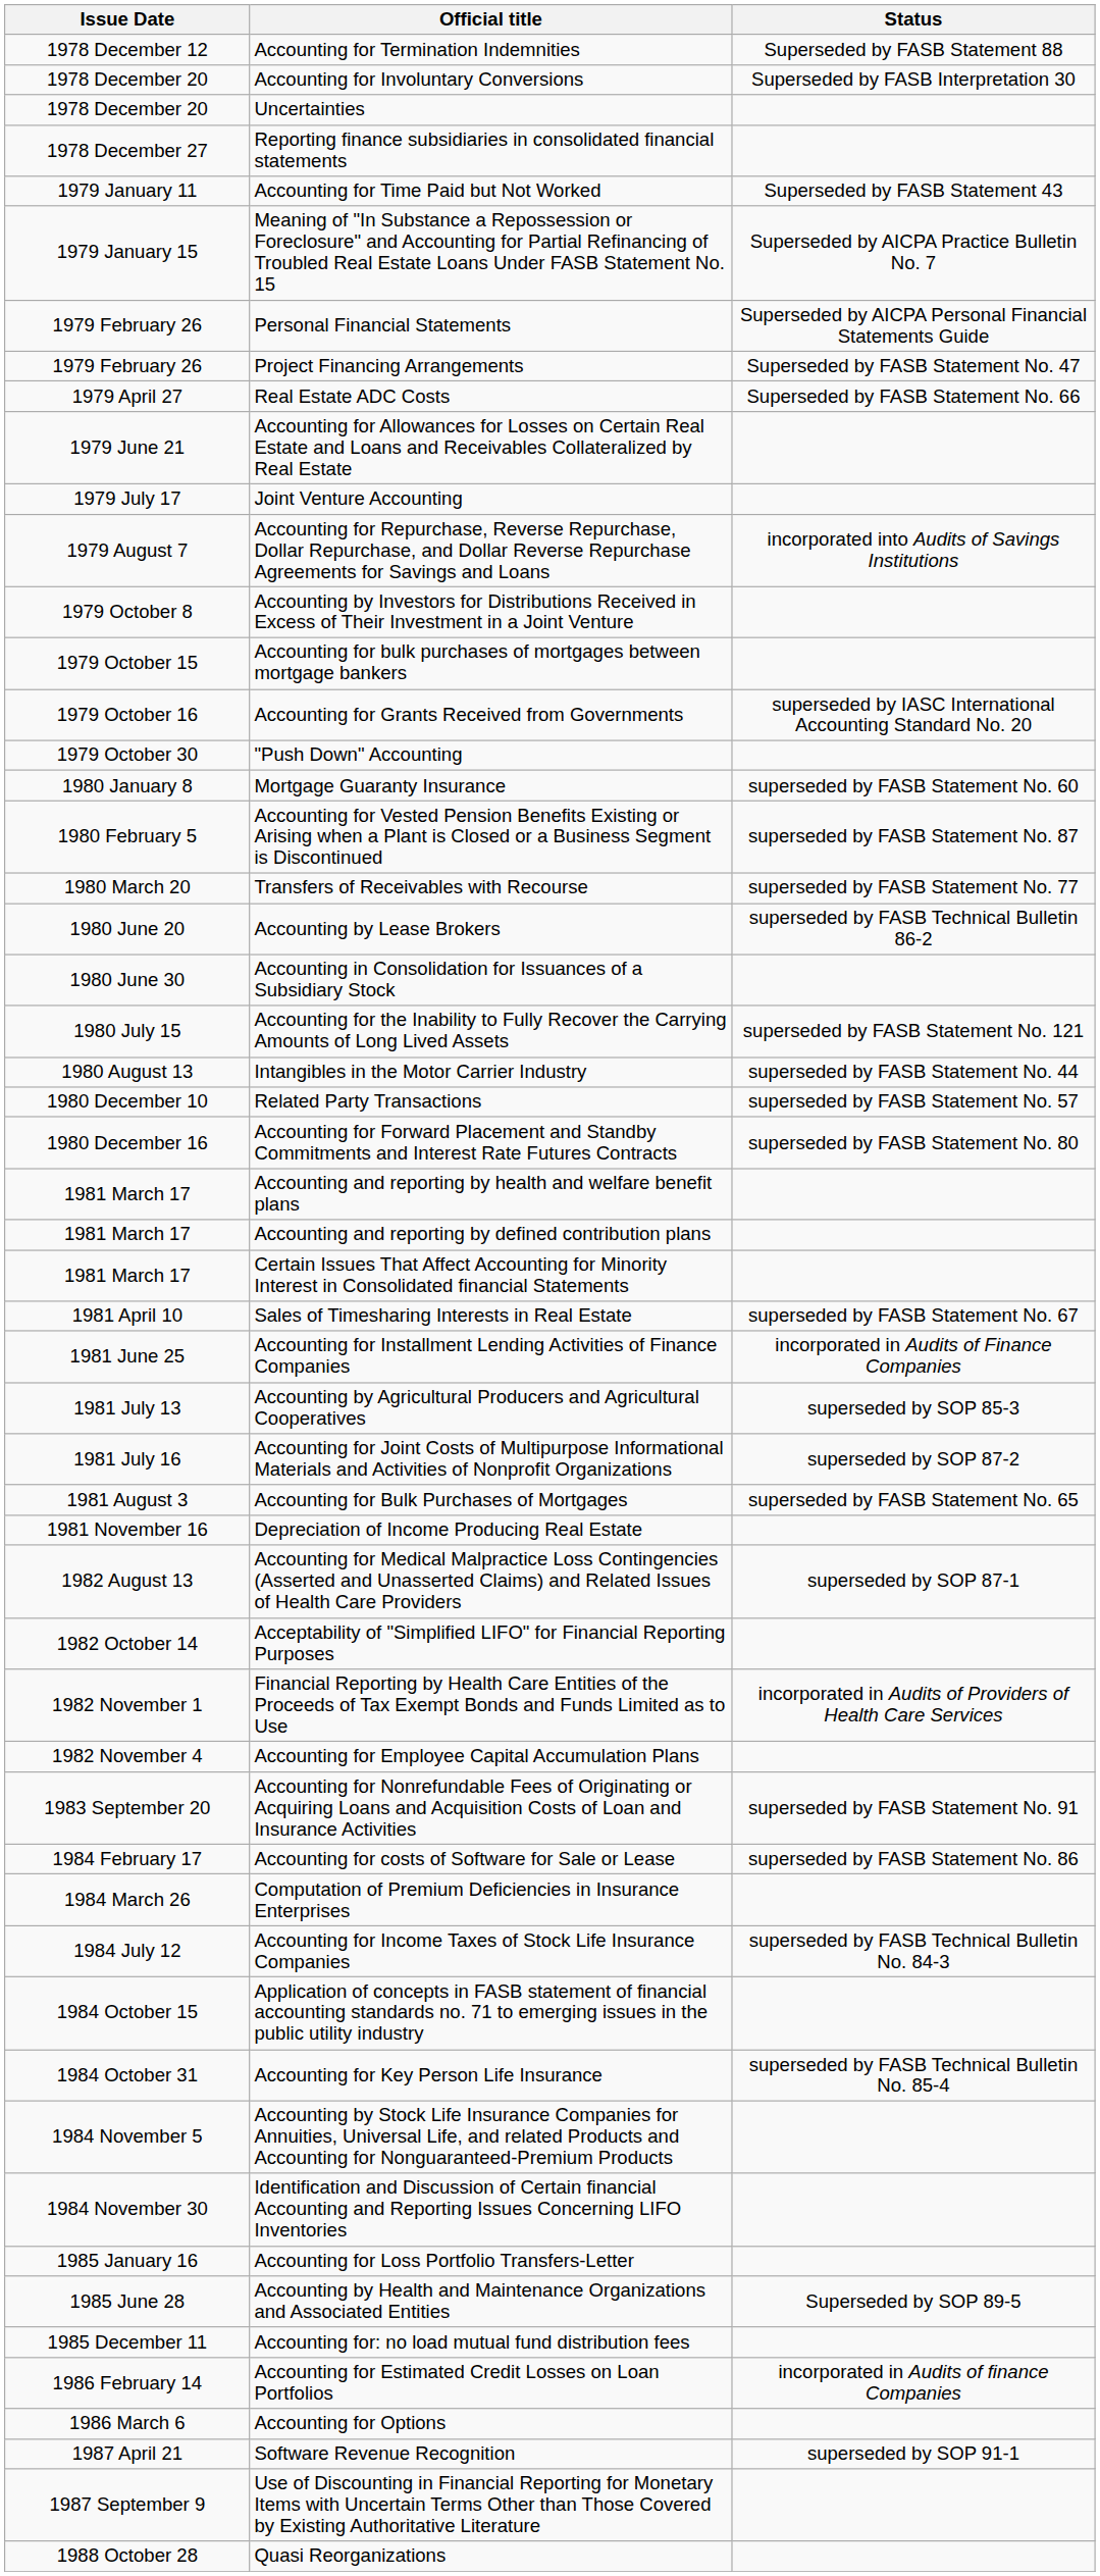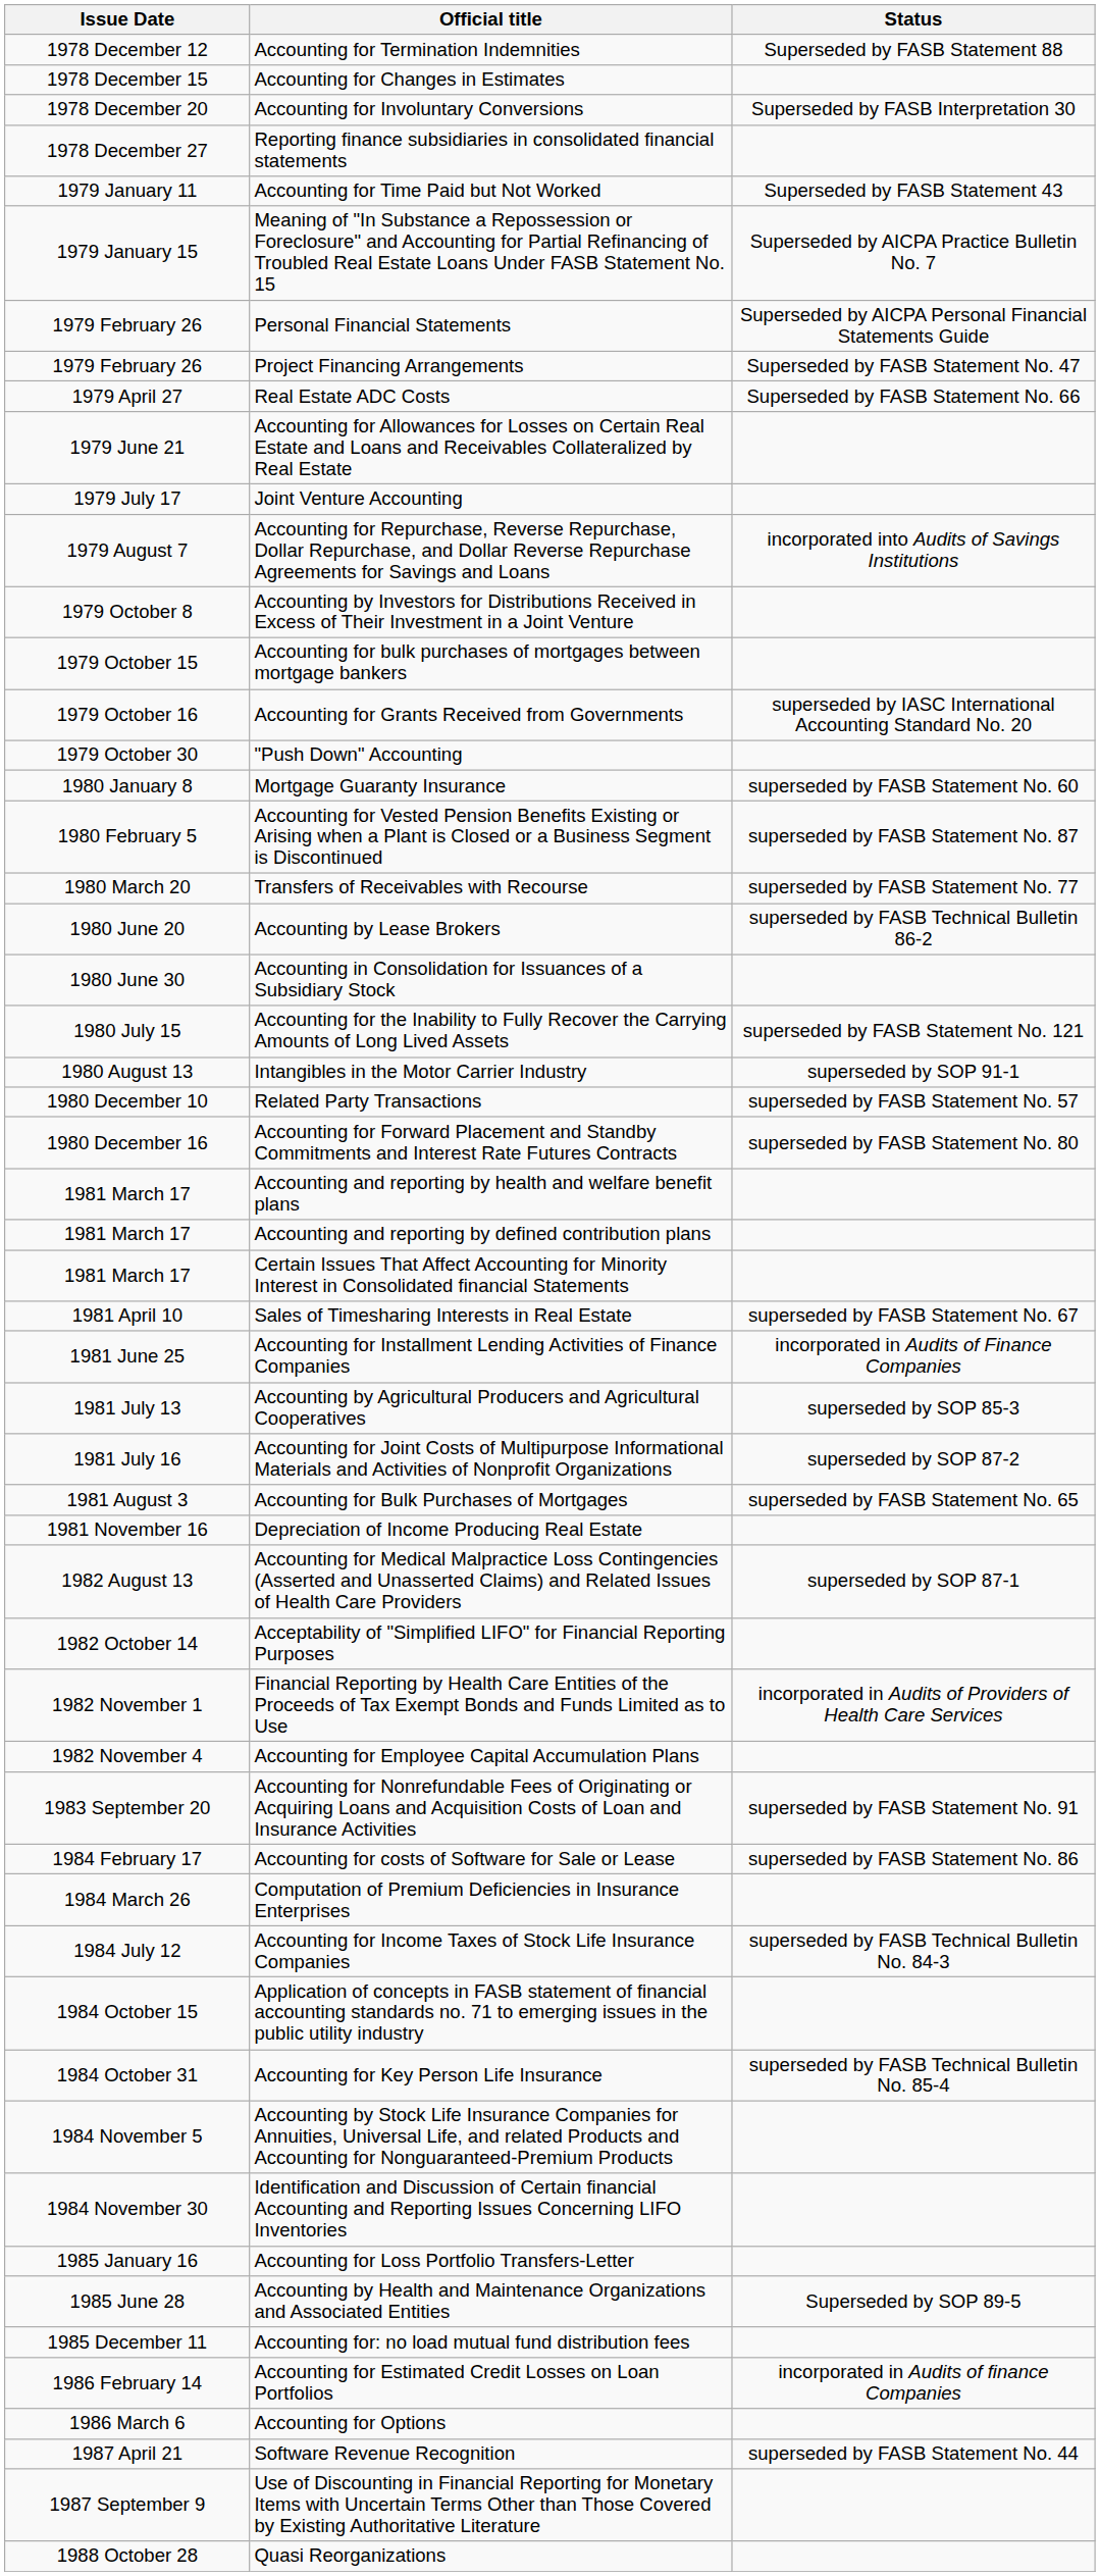+ row: 1978 December 15 | Accounting for Changes in Estimates
- row: 1978 December 20 | Uncertainties
Intangibles in the Motor Carrier Industry | Status: superseded by FASB Statement No. 44 -> superseded by SOP 91-1
Software Revenue Recognition | Status: superseded by SOP 91-1 -> superseded by FASB Statement No. 44
